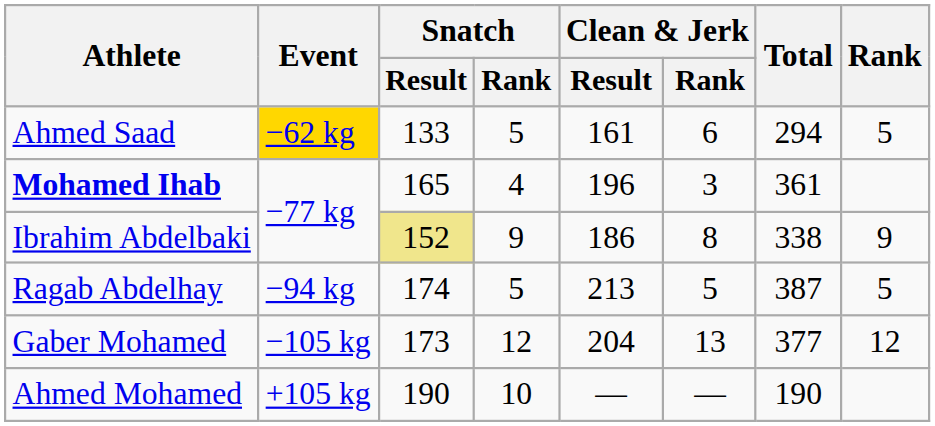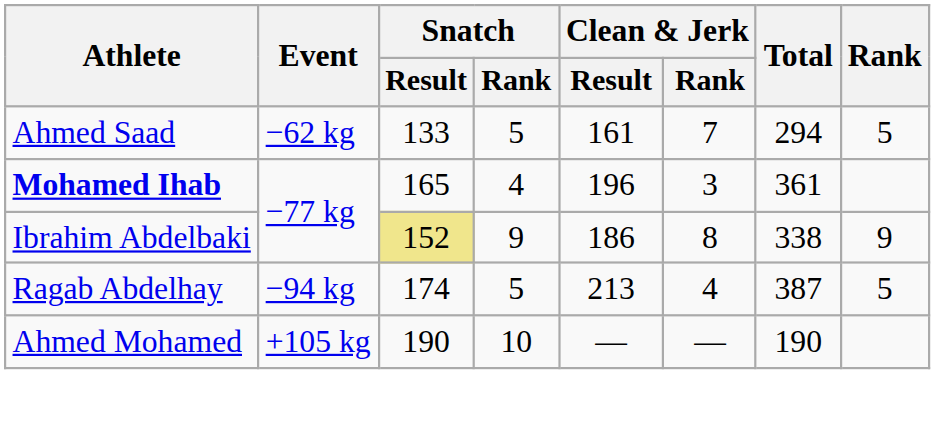Ahmed Saad | Event: gold background -> no background
Ahmed Saad | Clean & Jerk / Rank: 6 -> 7
Ragab Abdelhay | Clean & Jerk / Rank: 5 -> 4
- row: Gaber Mohamed | −105 kg | 173 | 12 | 204 | 13 | 377 | 12
